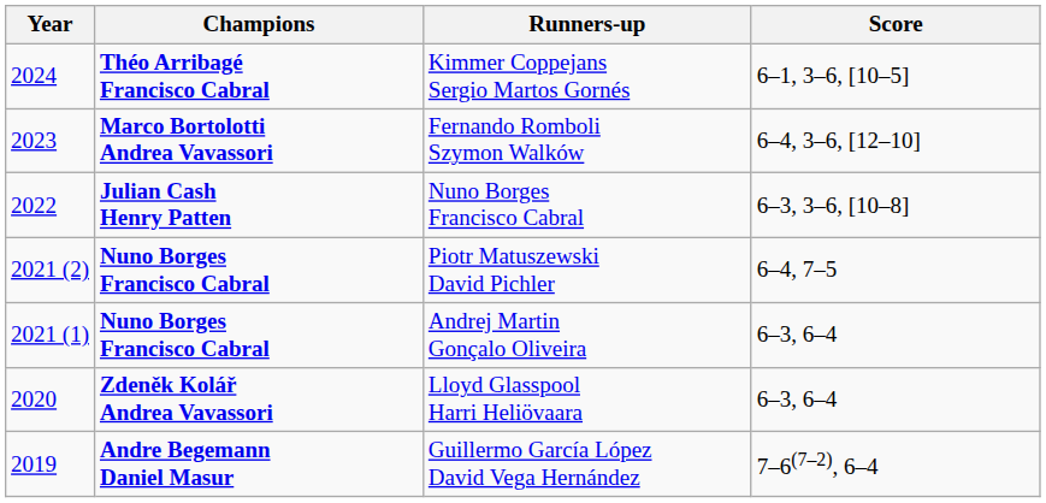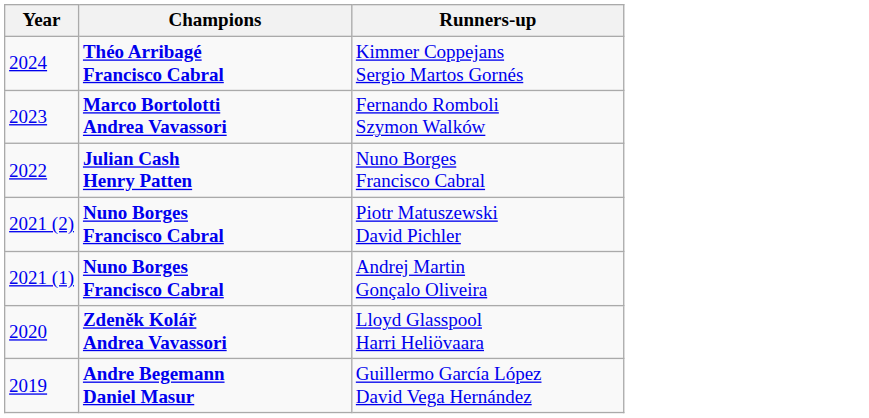- column: Score | 6–1, 3–6, [10–5] | 6–4, 3–6, [12–10] | 6–3, 3–6, [10–8] | 6–4, 7–5 | 6–3, 6–4 | 6–3, 6–4 | 7–6(7–2), 6–4
